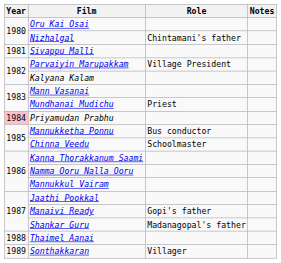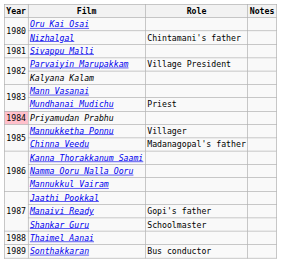Mannukketha Ponnu | Role: Bus conductor -> Villager
Chinna Veedu | Role: Schoolmaster -> Madanagopal's father
Shankar Guru | Role: Madanagopal's father -> Schoolmaster
Sonthakkaran | Role: Villager -> Bus conductor
